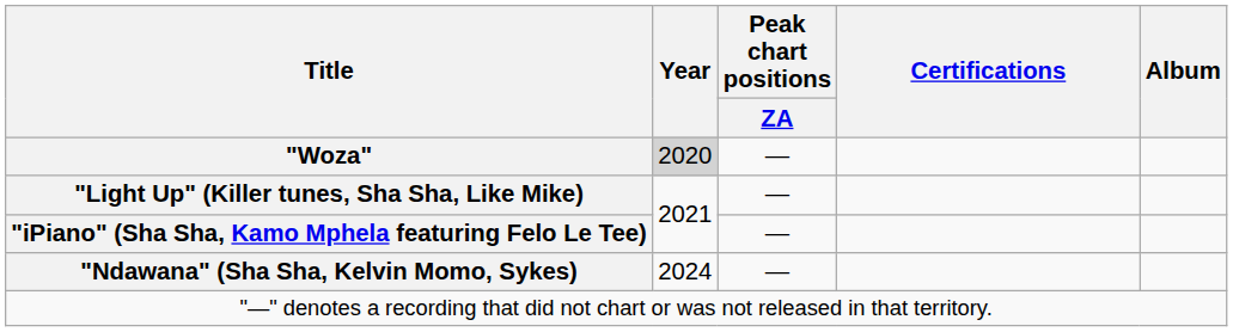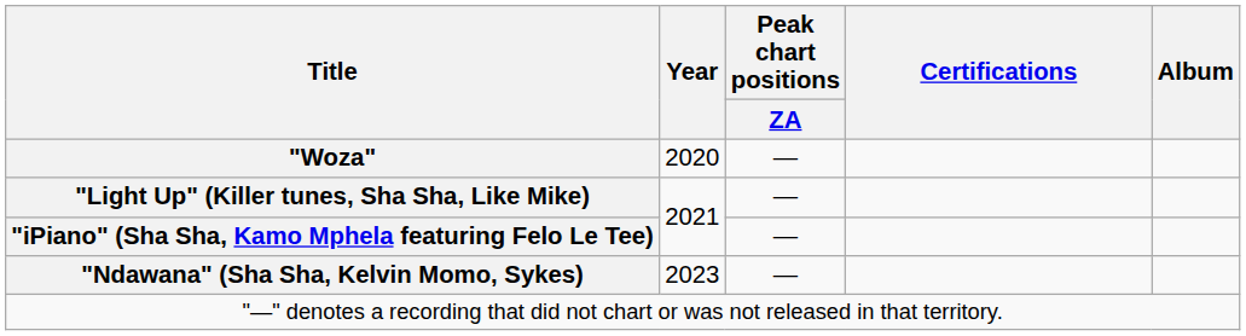"Woza" | Year: lightgrey background -> no background
"Ndawana" (Sha Sha, Kelvin Momo, Sykes) | Year: 2024 -> 2023
